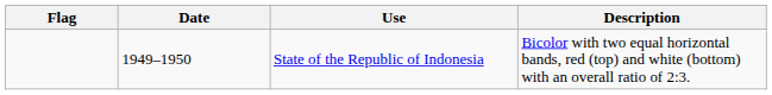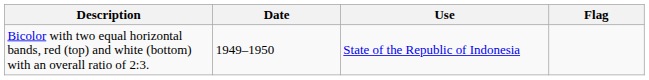columns swapped: Flag <-> Description
